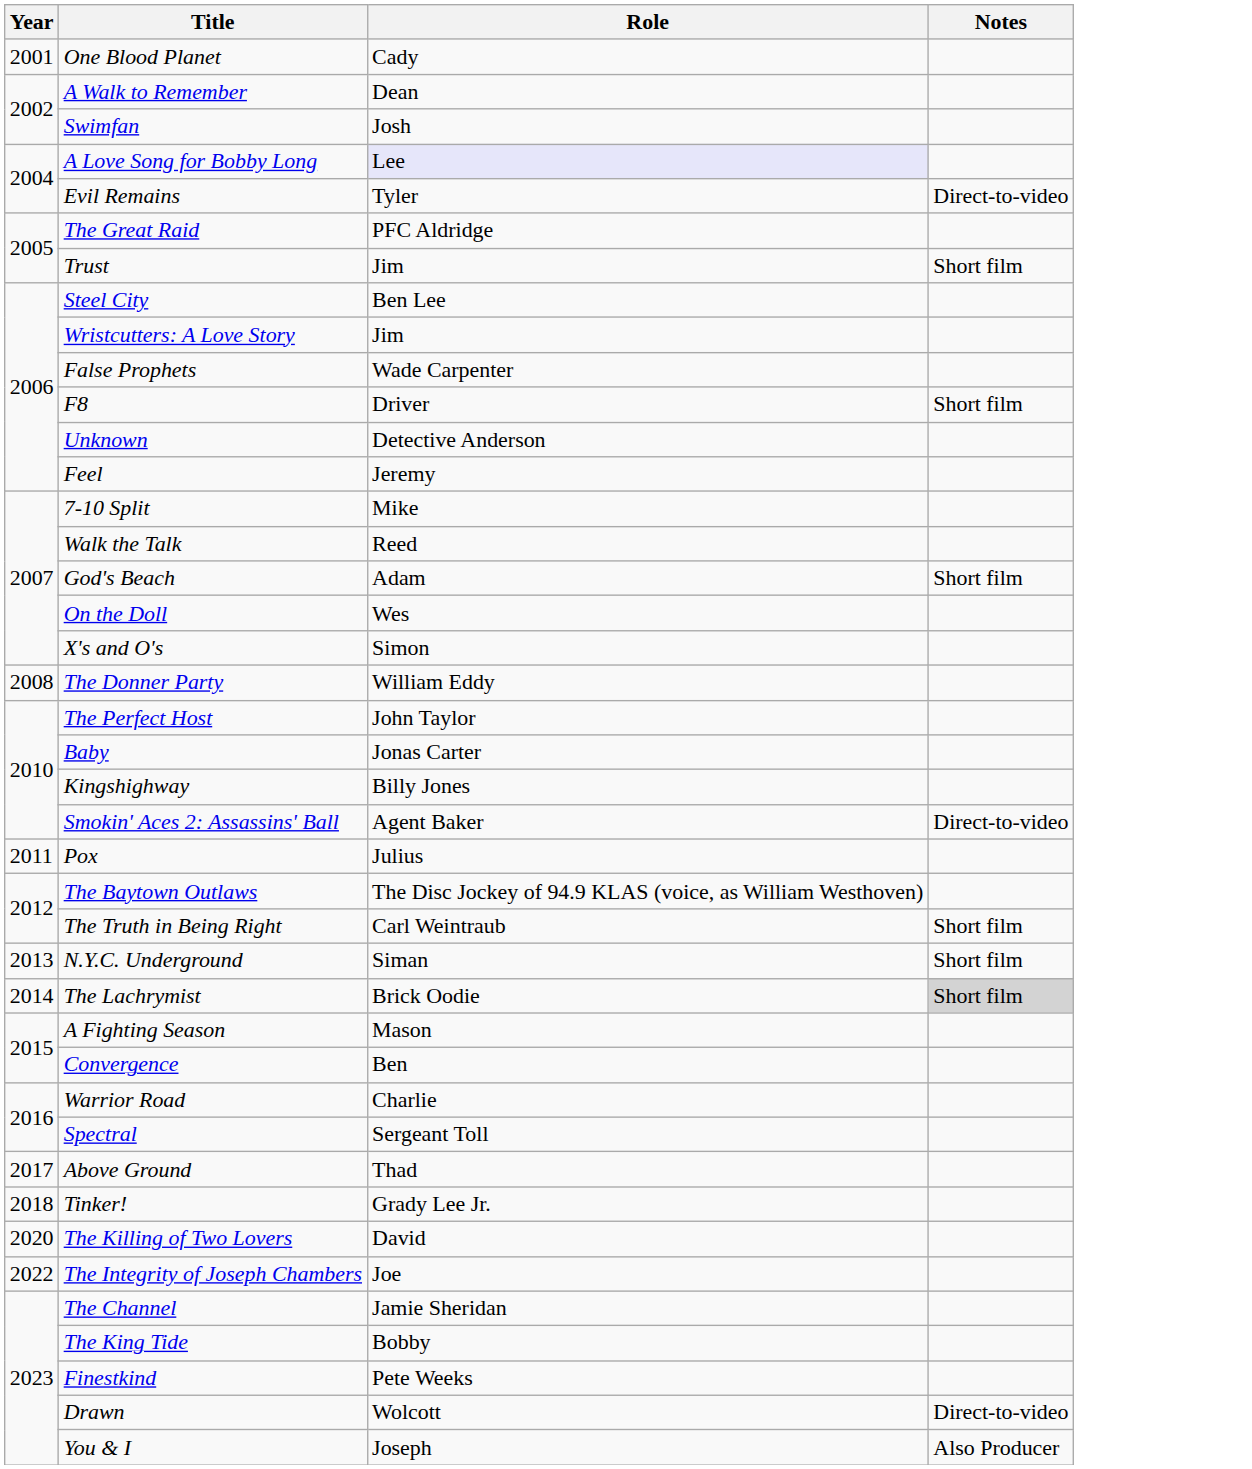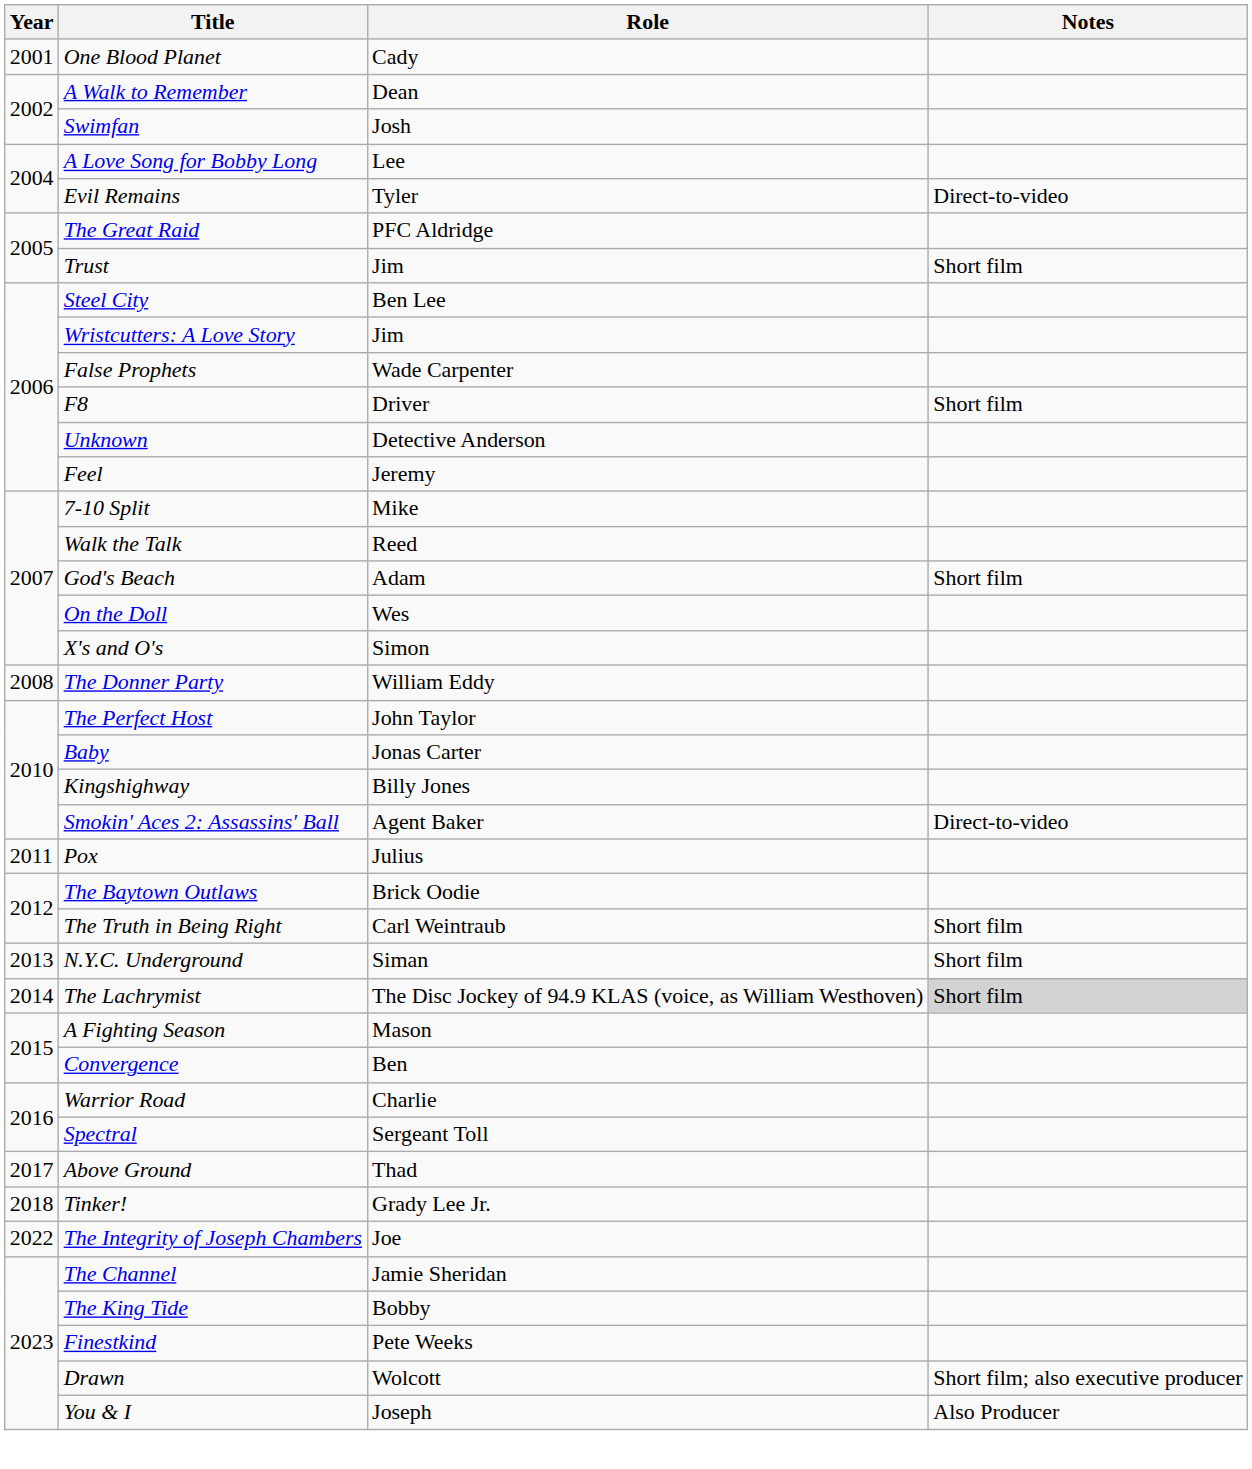A Love Song for Bobby Long | Role: lavender background -> no background
The Baytown Outlaws | Role: The Disc Jockey of 94.9 KLAS (voice, as William Westhoven) -> Brick Oodie
The Lachrymist | Role: Brick Oodie -> The Disc Jockey of 94.9 KLAS (voice, as William Westhoven)
- row: 2020 | The Killing of Two Lovers | David
Drawn | Notes: Direct-to-video -> Short film; also executive producer
